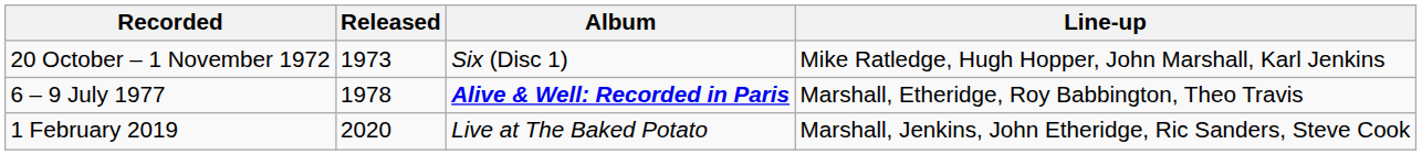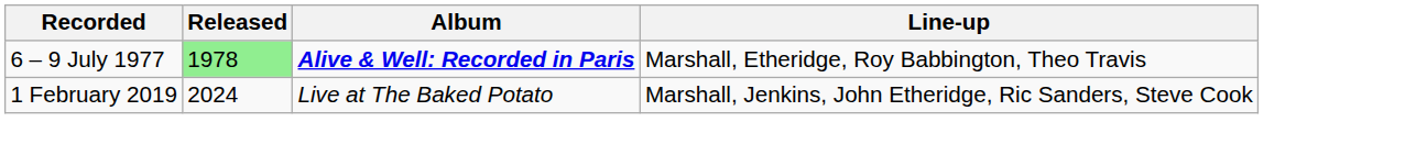- row: 20 October – 1 November 1972 | 1973 | Six (Disc 1) | Mike Ratledge, Hugh Hopper, John Marshall, Karl Jenkins
6 – 9 July 1977 | Released: no background -> lightgreen background
1 February 2019 | Released: 2020 -> 2024
